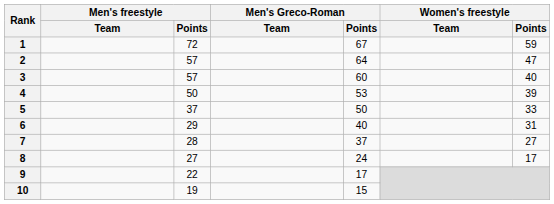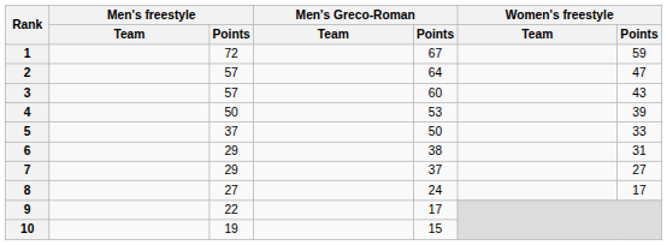3 | Women's freestyle / Points: 40 -> 43
6 | Men's Greco-Roman / Points: 40 -> 38
7 | Men's freestyle / Points: 28 -> 29
